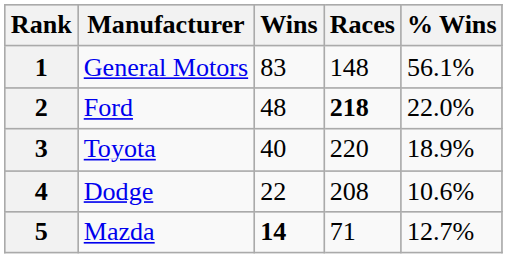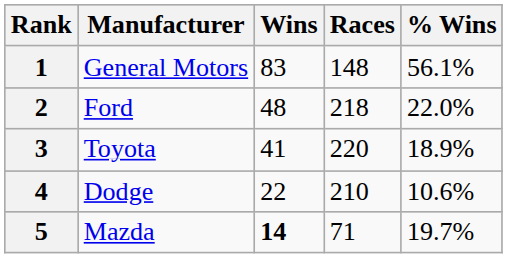2 | Races: bold -> normal
3 | Wins: 40 -> 41
4 | Races: 208 -> 210
5 | % Wins: 12.7% -> 19.7%
